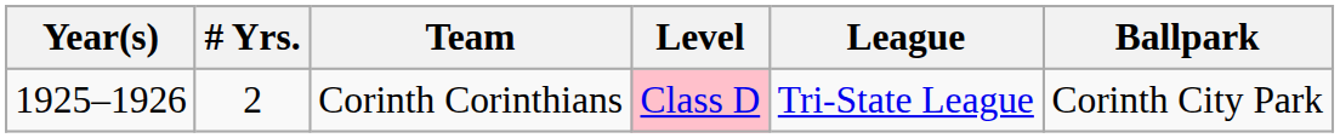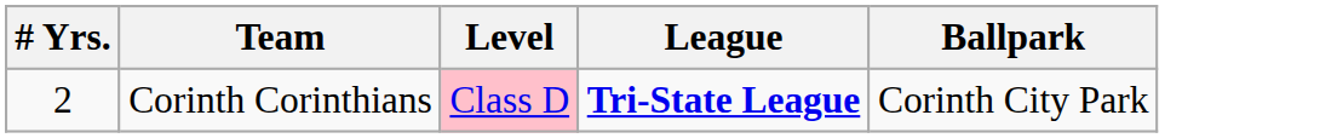- column: Year(s) | 1925–1926
Corinth Corinthians | League: normal -> bold
